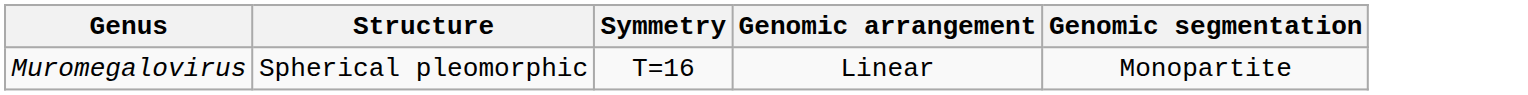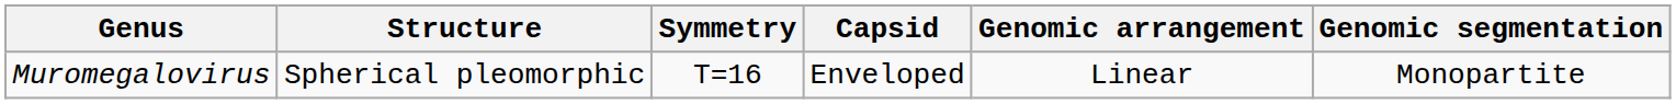+ column: Capsid | Enveloped
